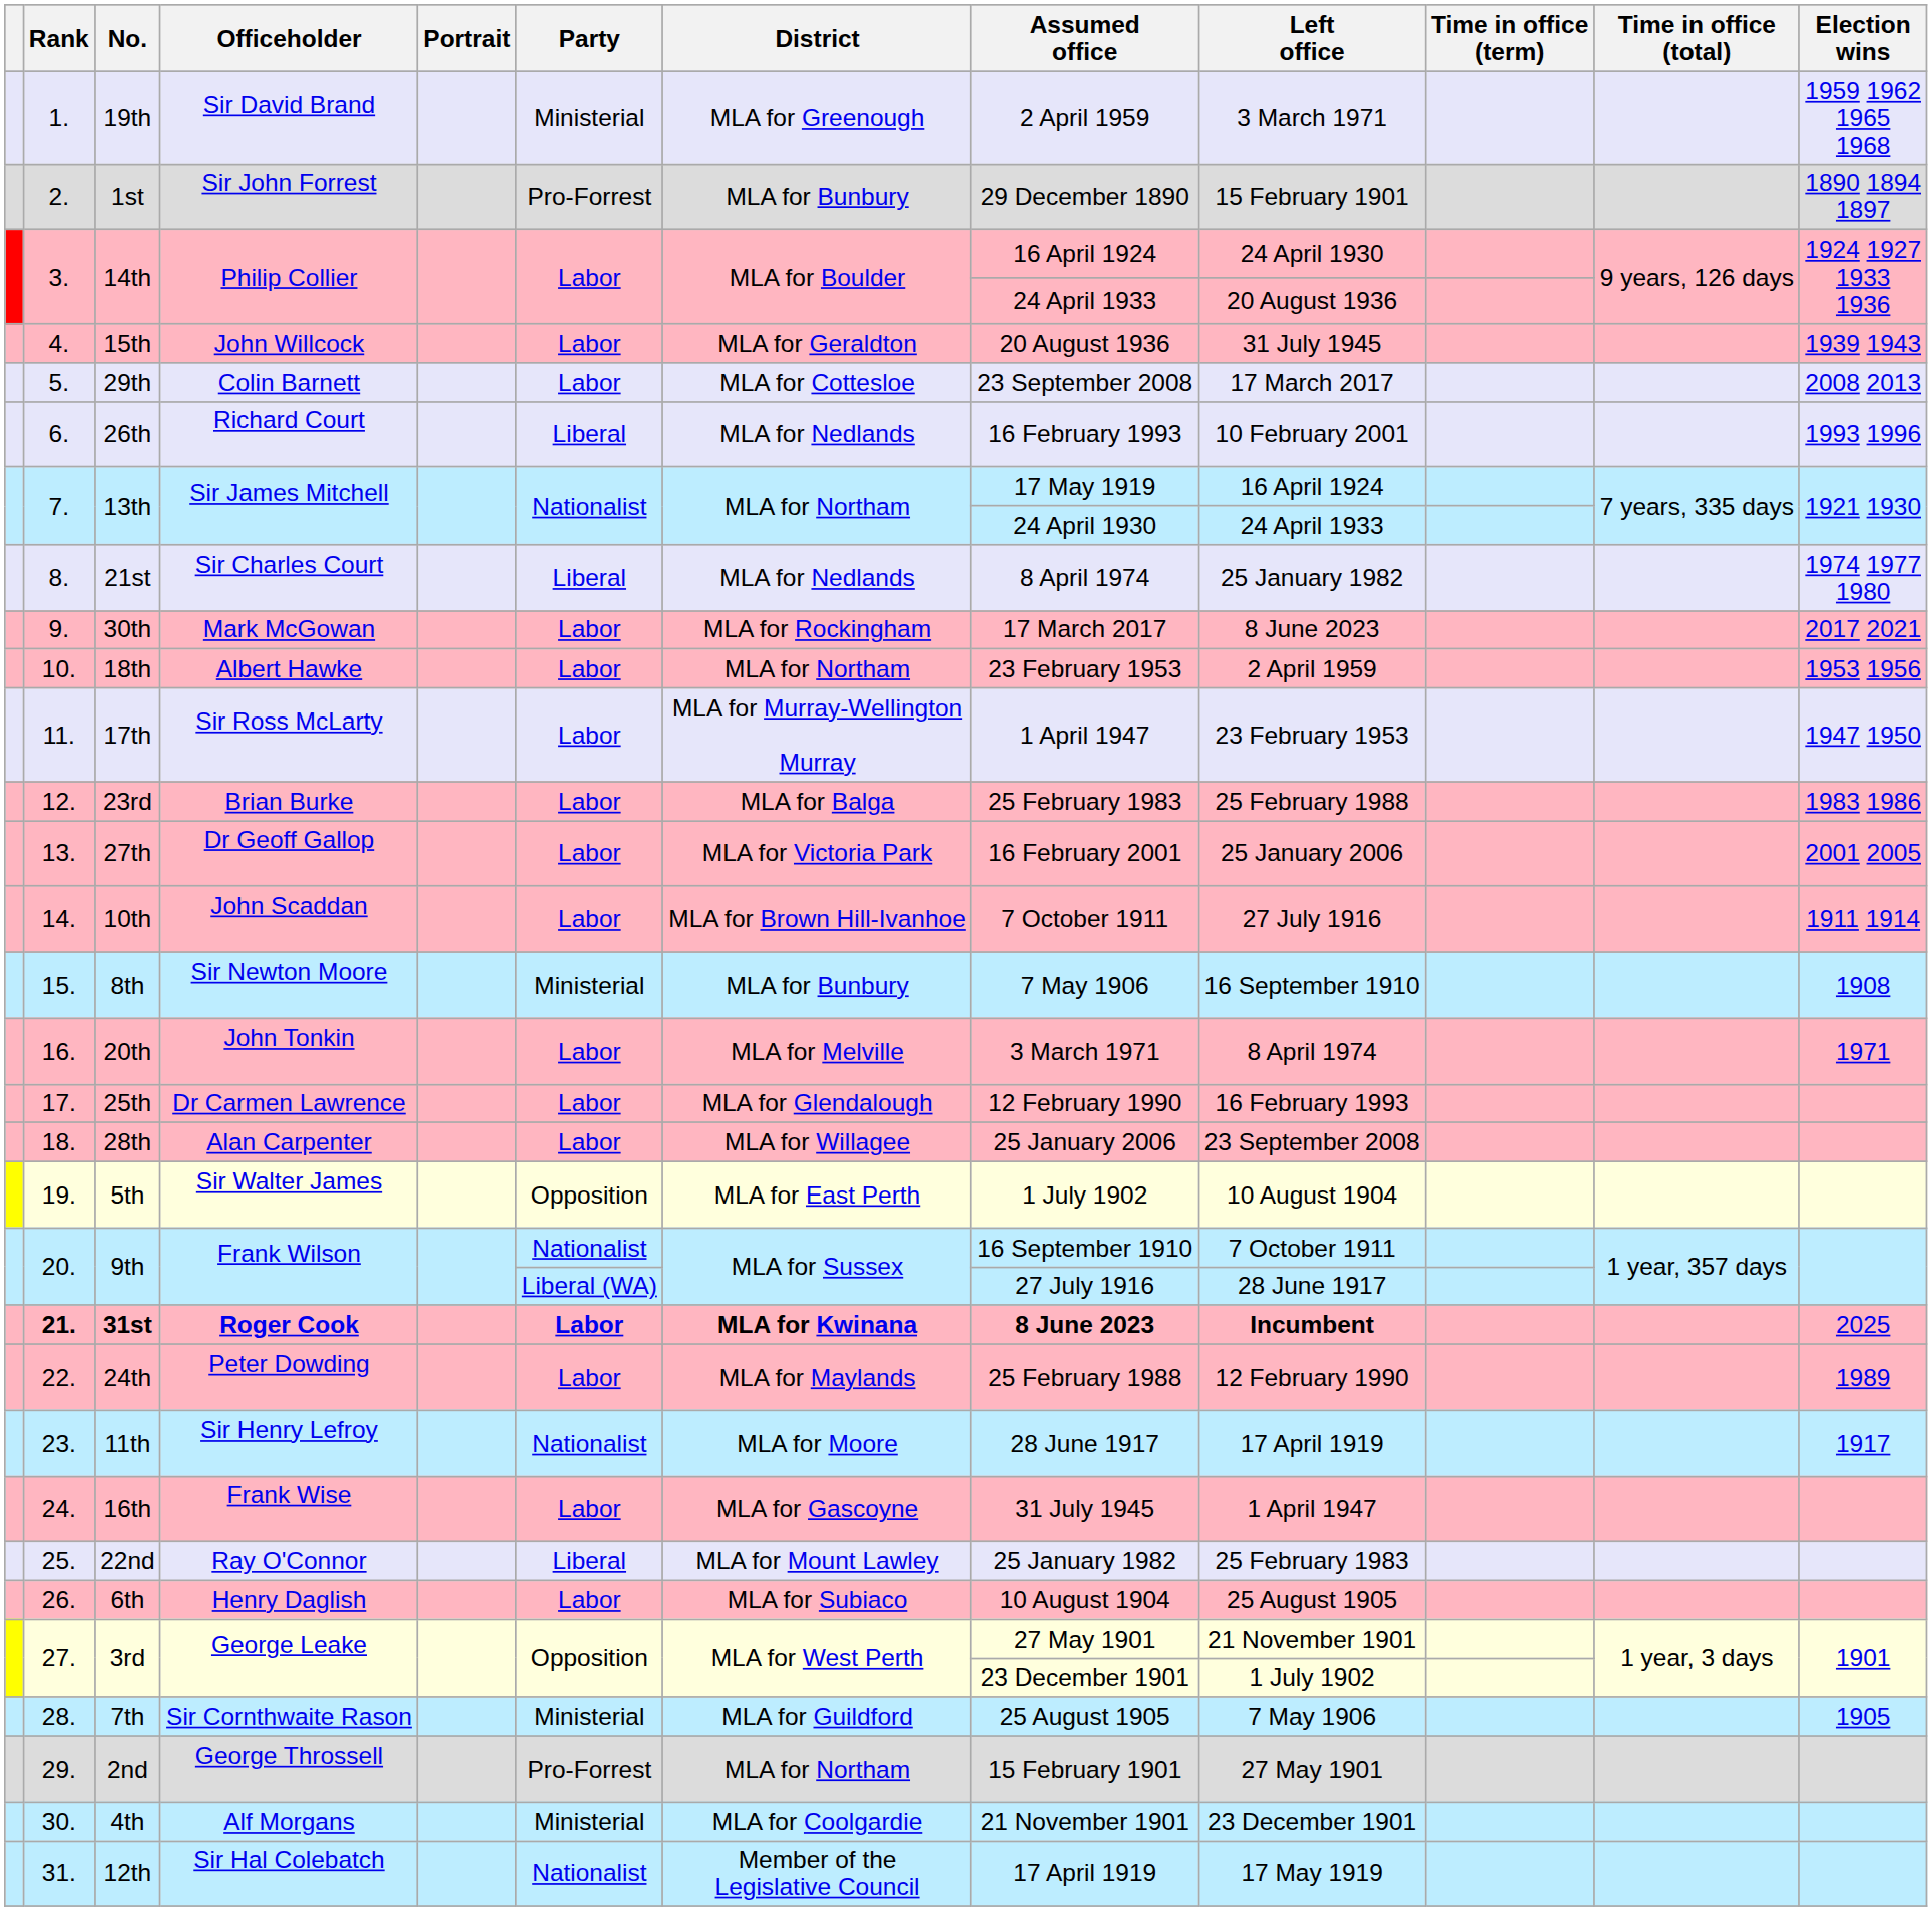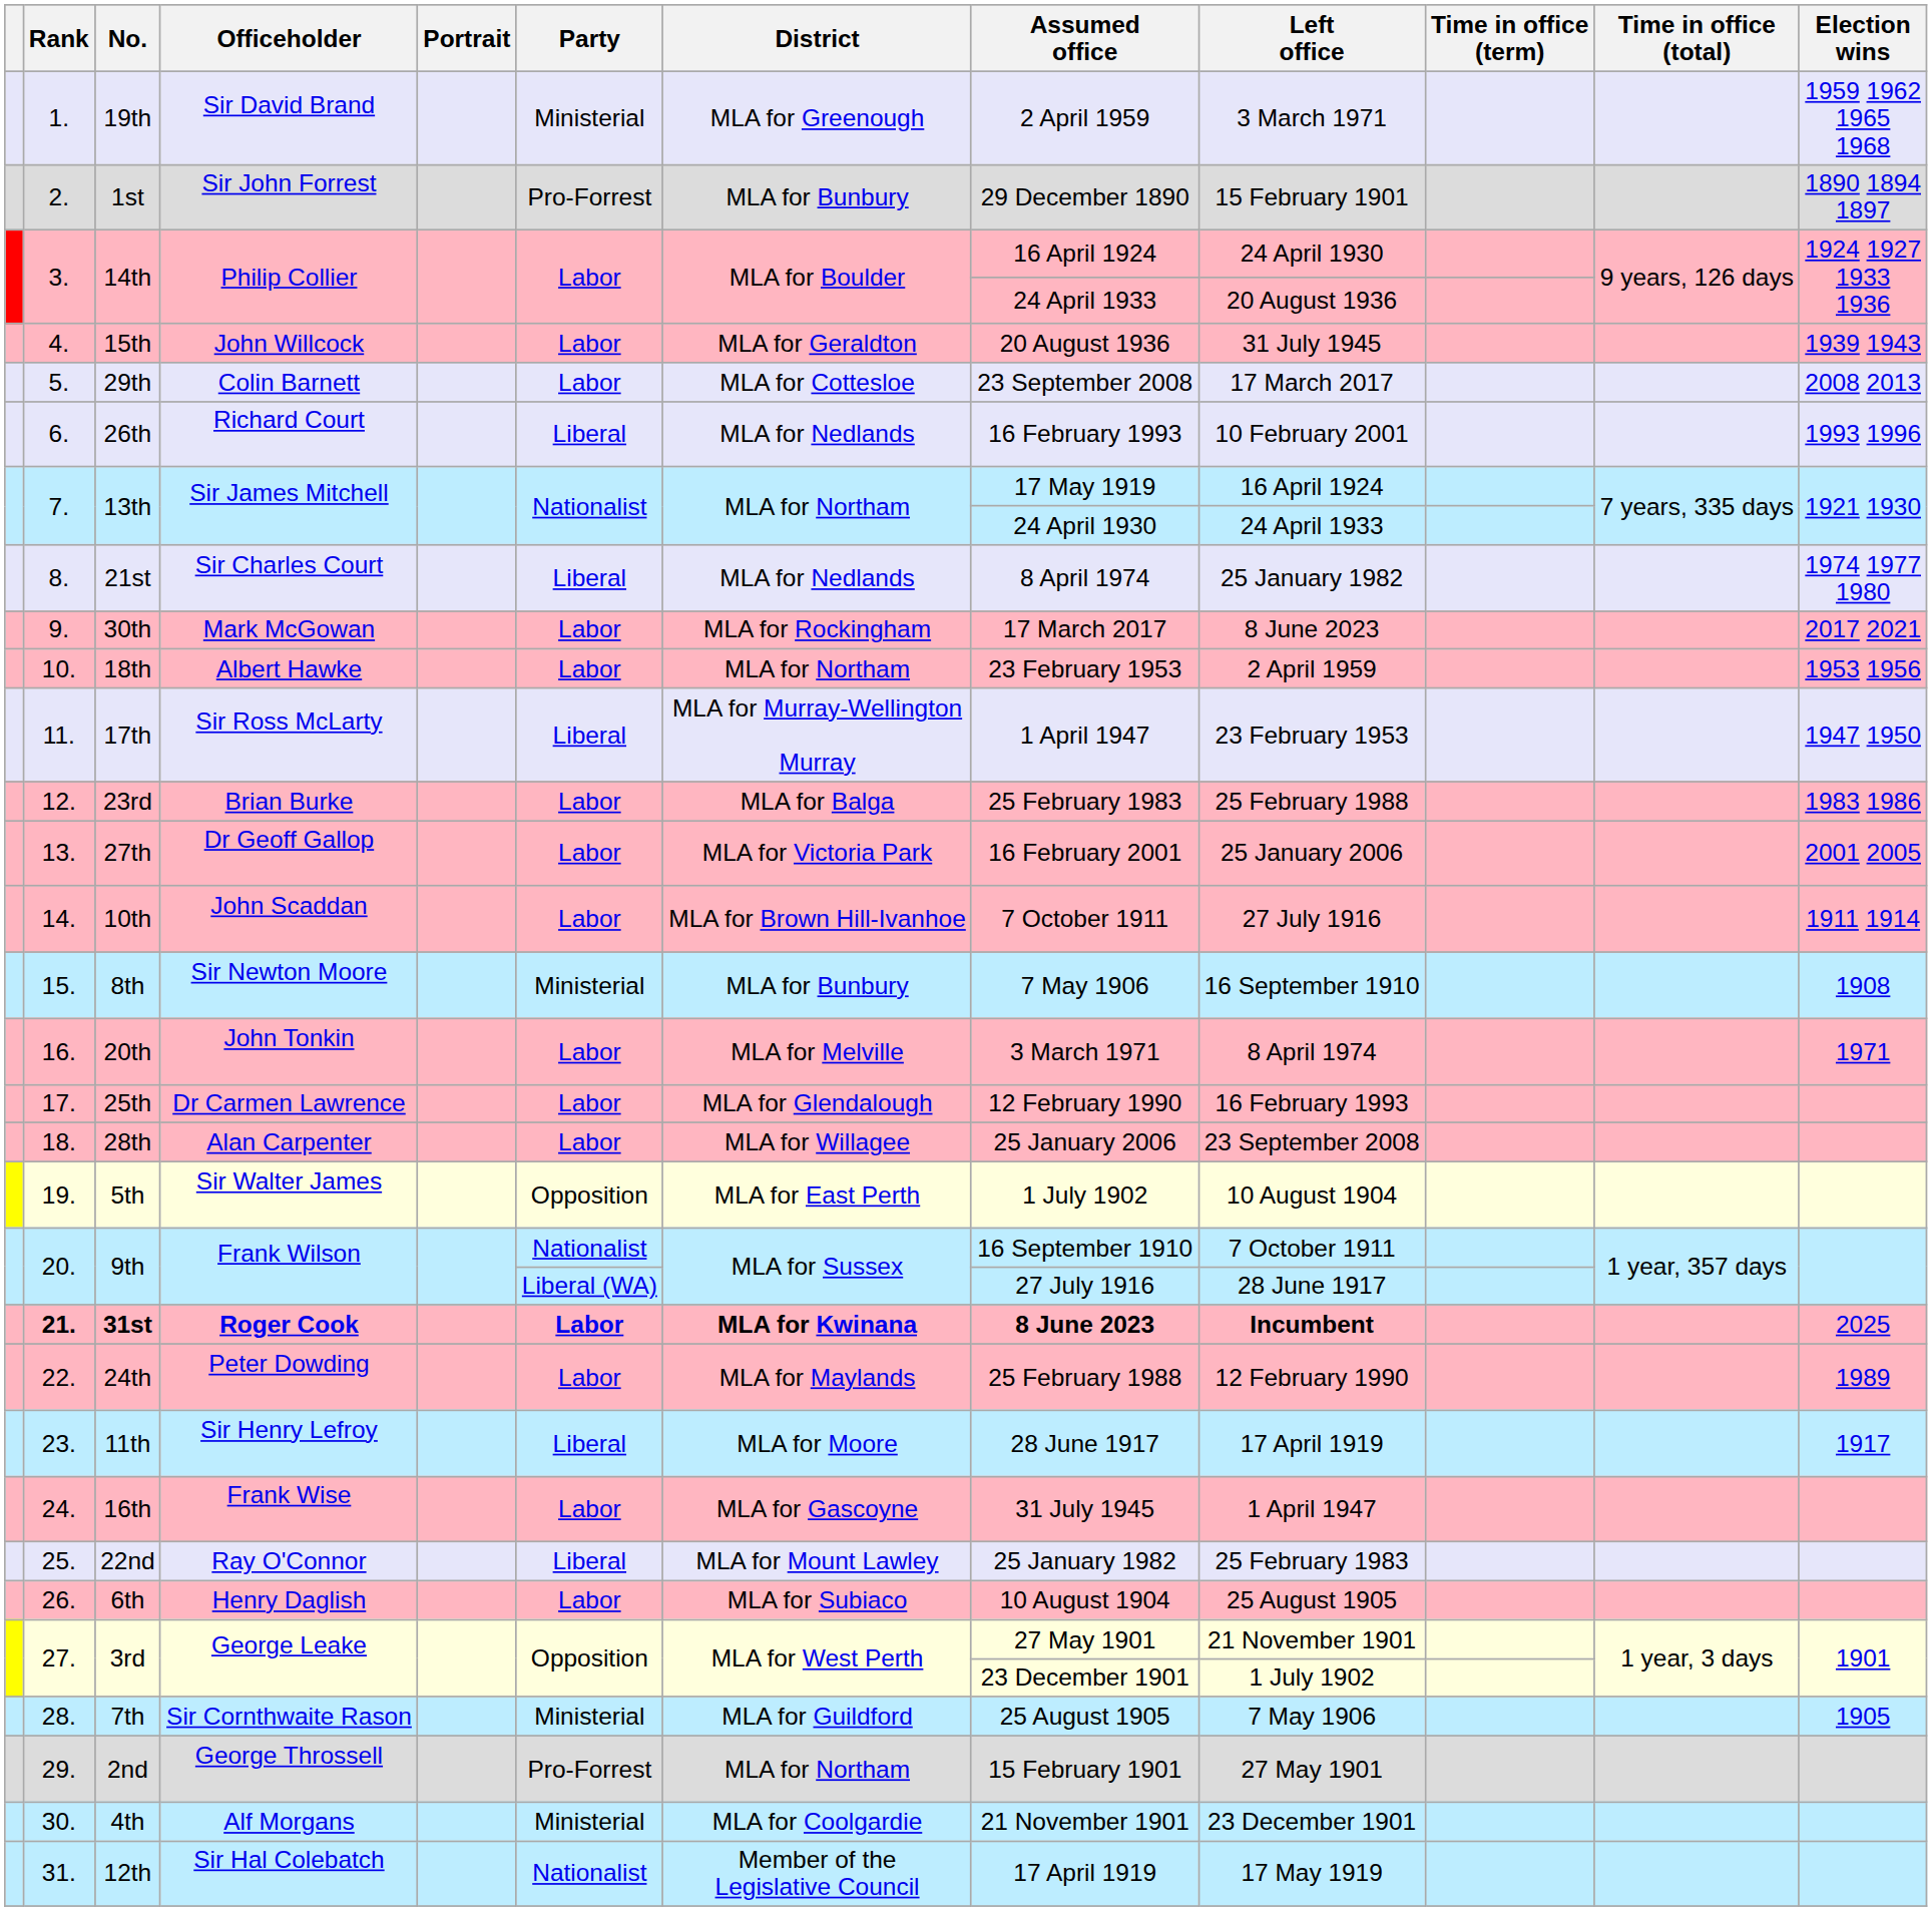11. | Party: Labor -> Liberal
23. | Party: Nationalist -> Liberal
